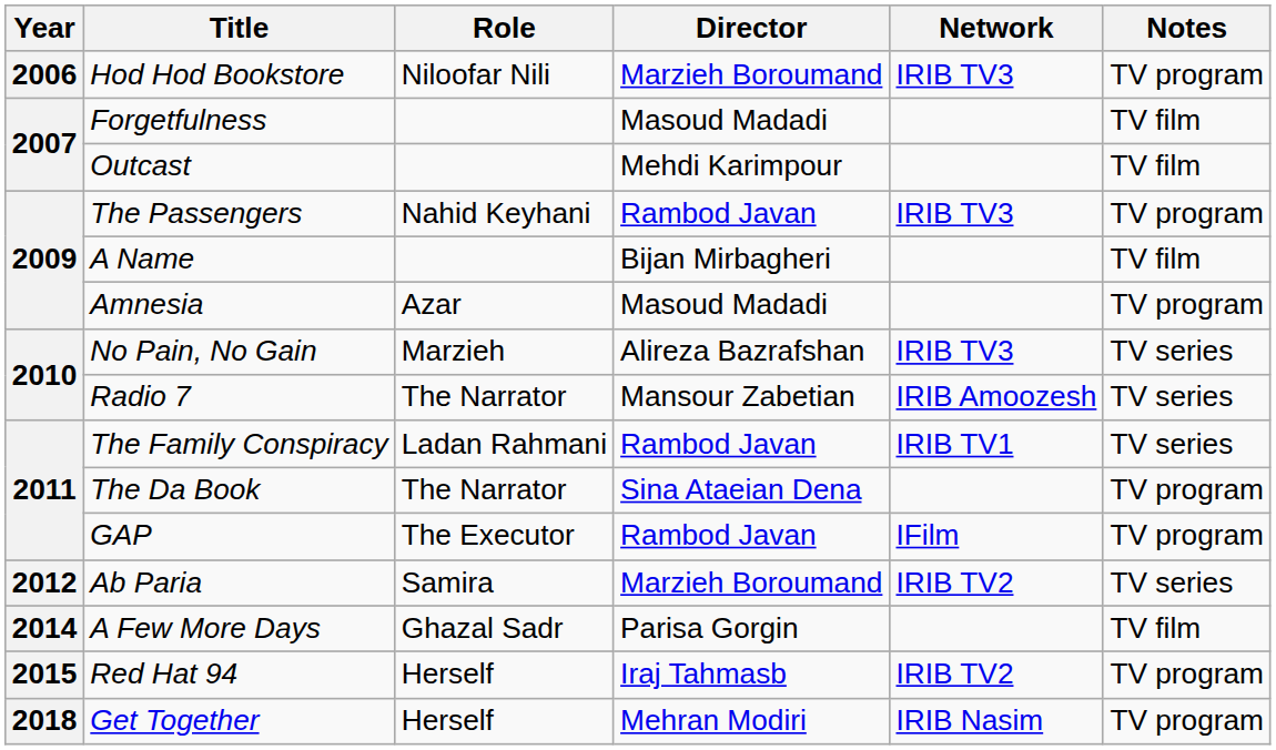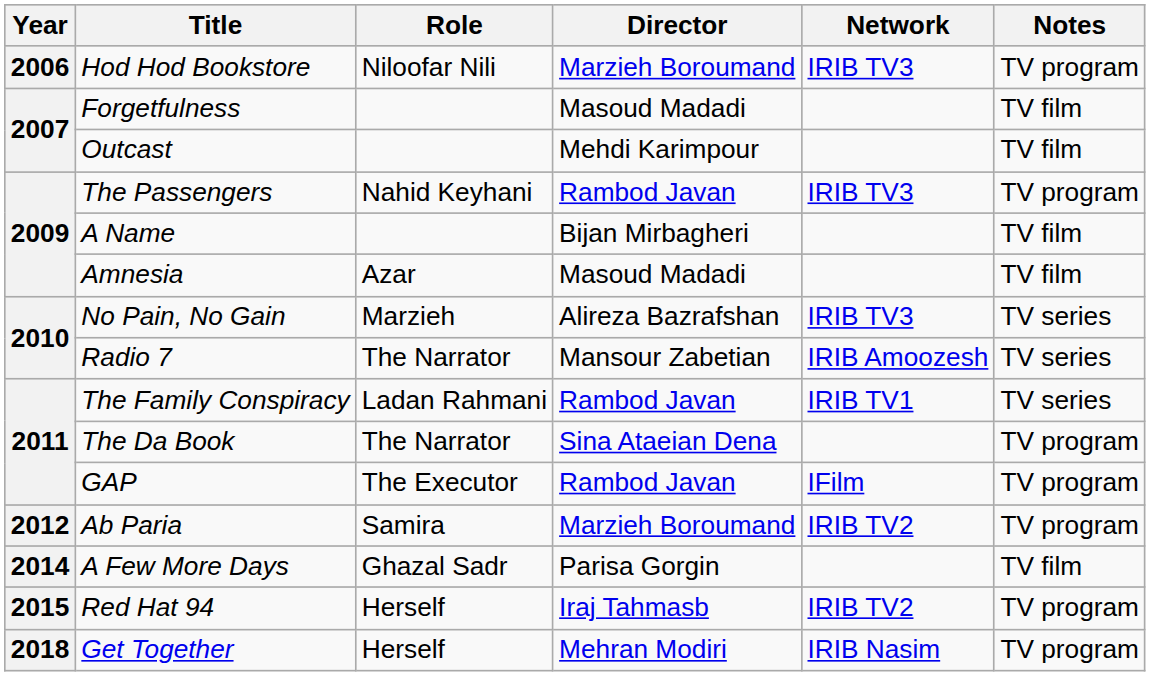Amnesia | Notes: TV program -> TV film
Ab Paria | Notes: TV series -> TV program
